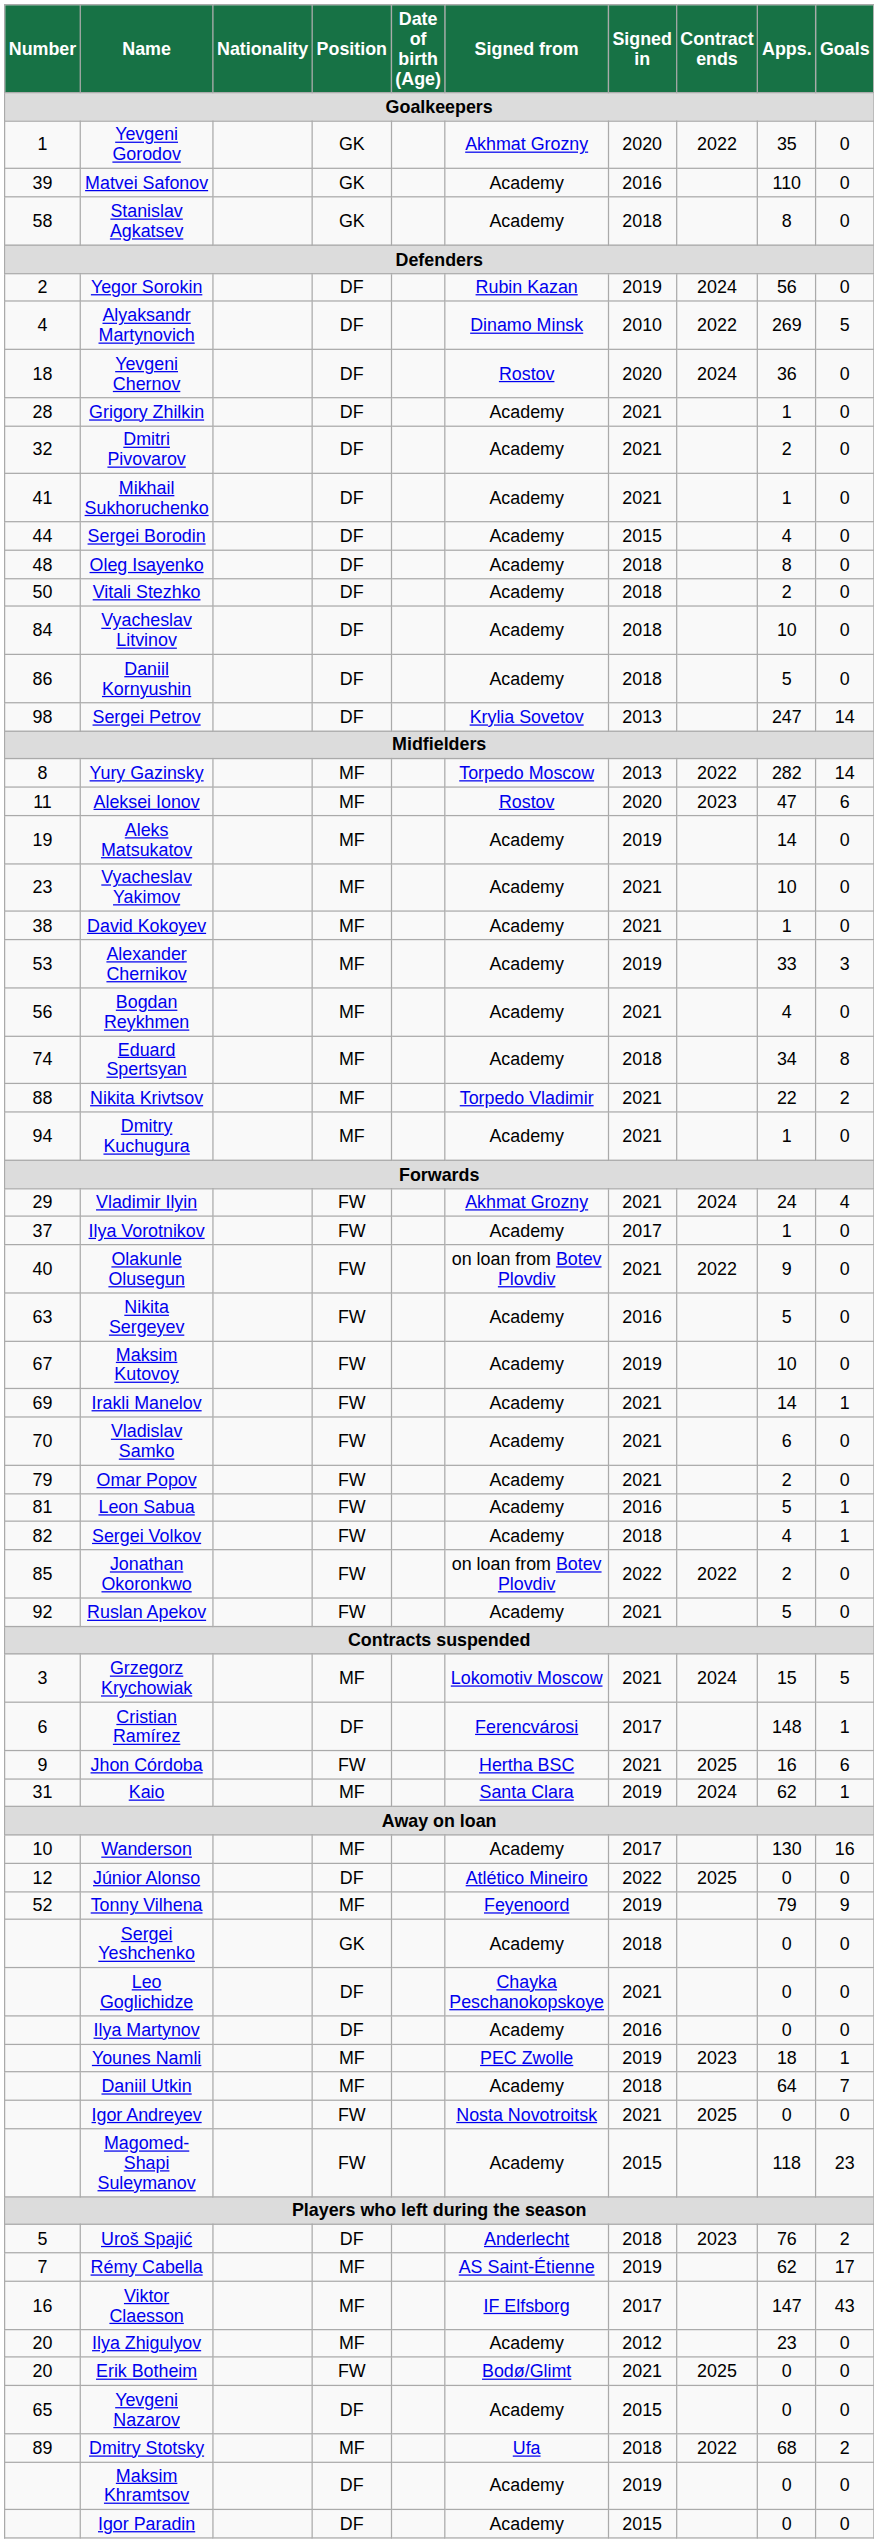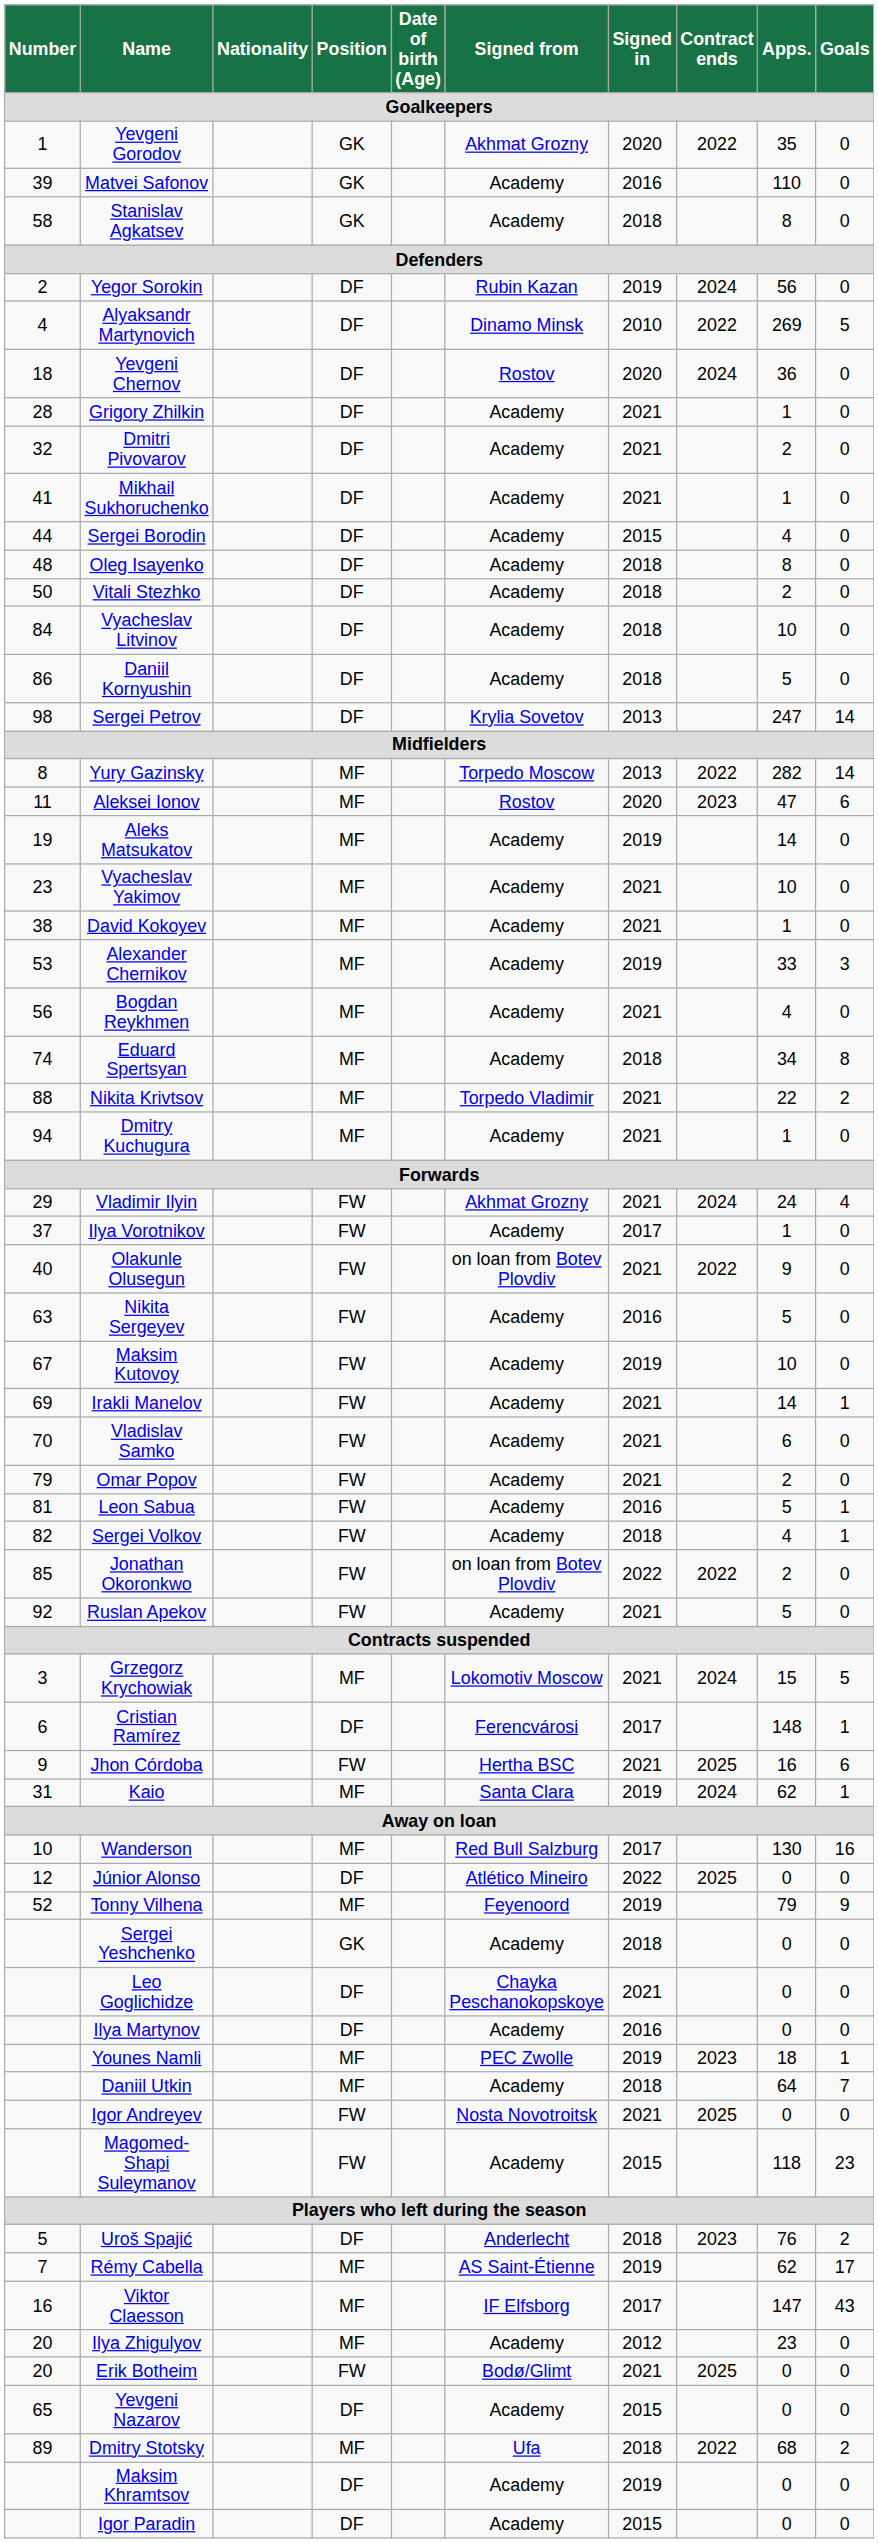Wanderson | Signed from: Academy -> Red Bull Salzburg
